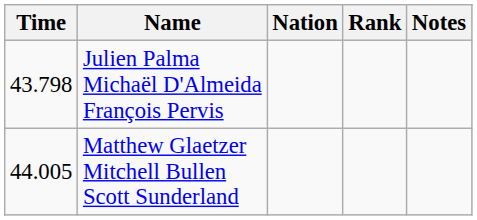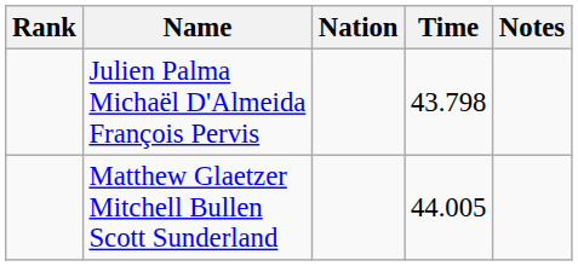columns swapped: Rank <-> Time
